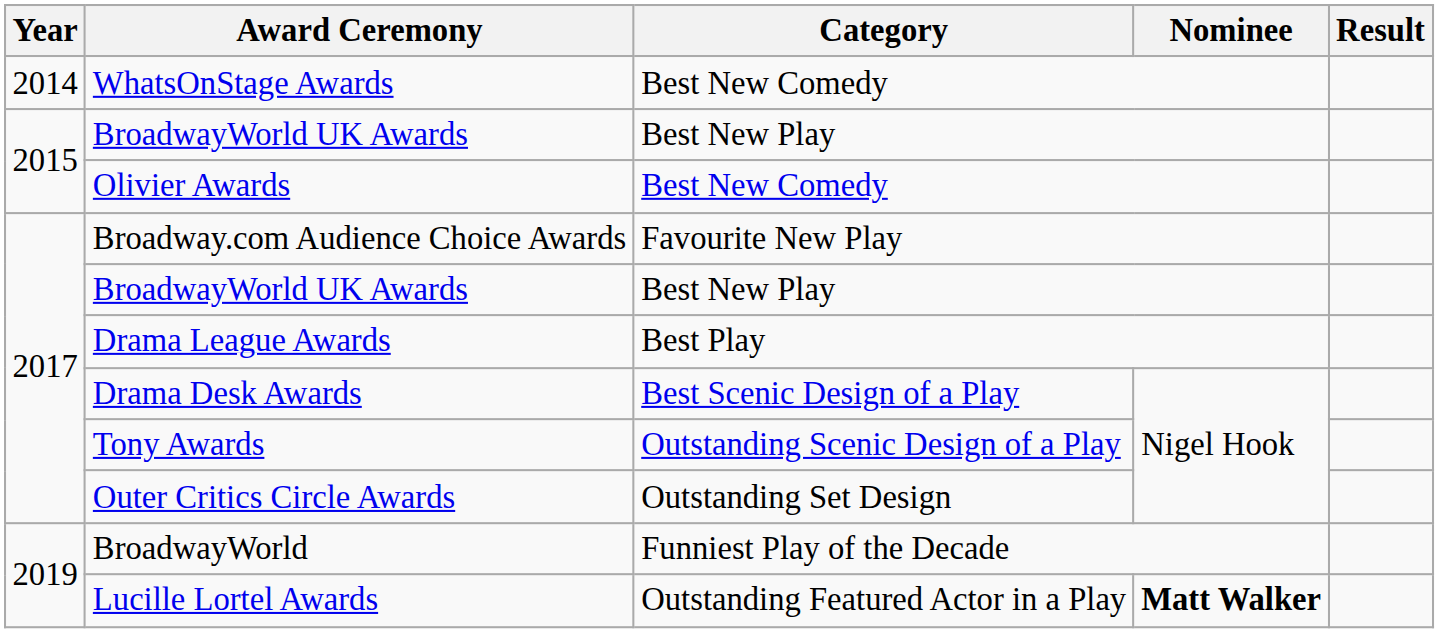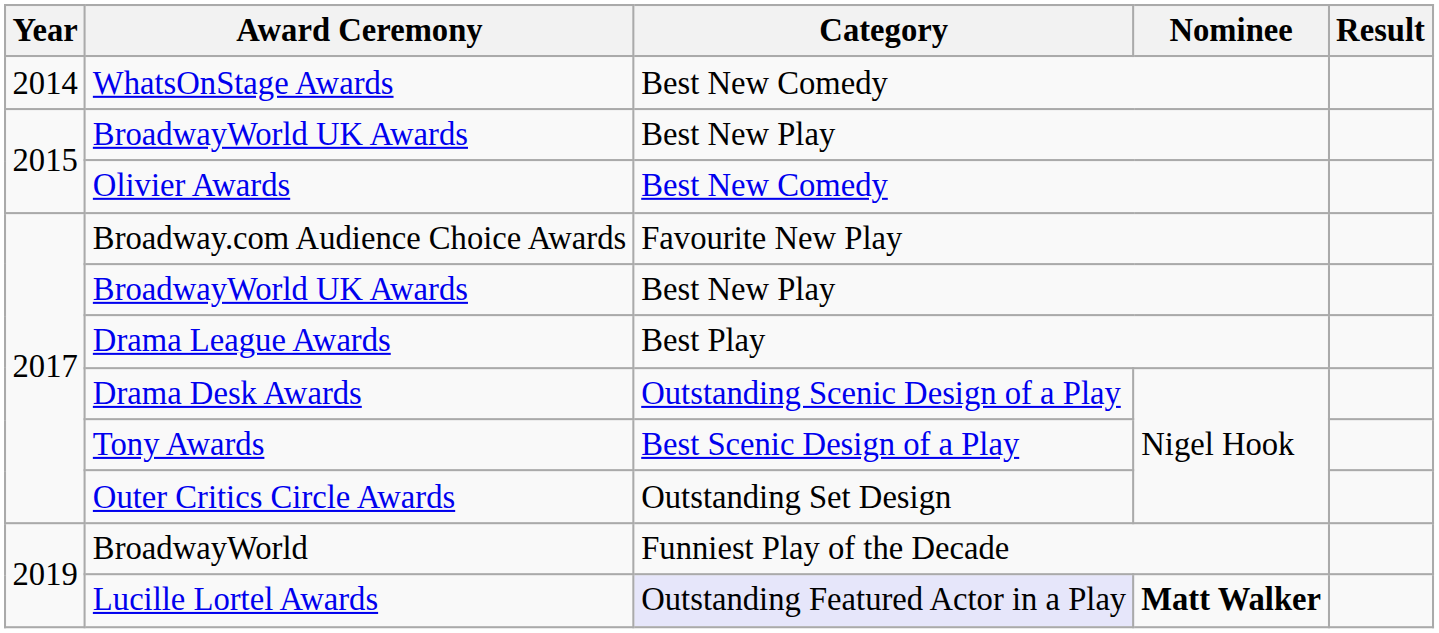Drama Desk Awards | Category: Best Scenic Design of a Play -> Outstanding Scenic Design of a Play
Tony Awards | Category: Outstanding Scenic Design of a Play -> Best Scenic Design of a Play
Lucille Lortel Awards | Category: no background -> lavender background
